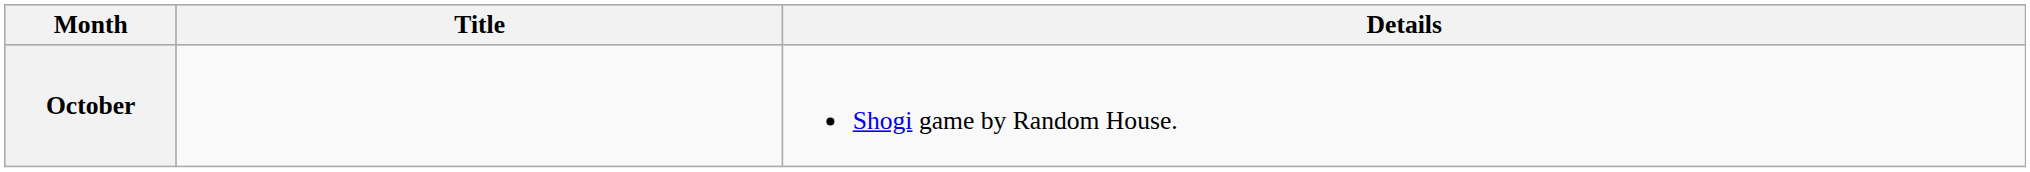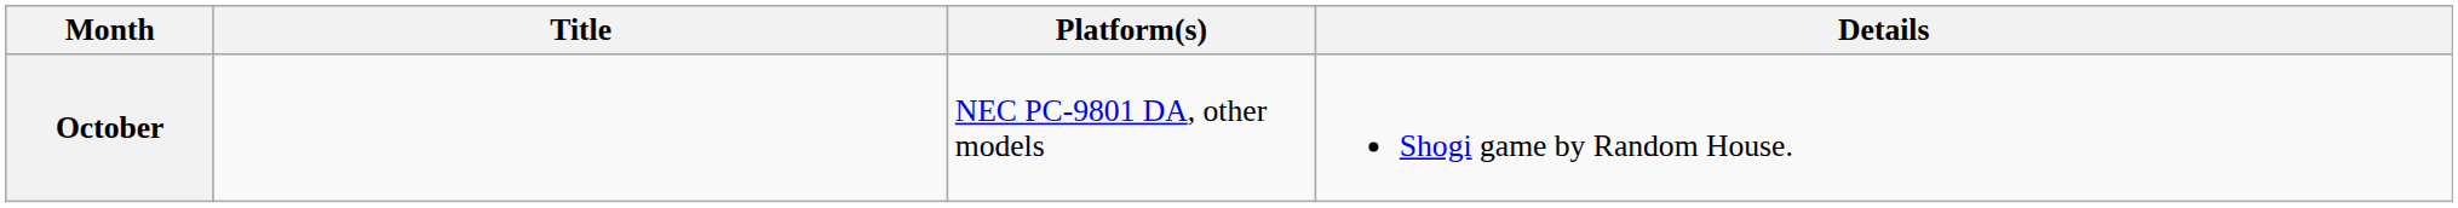+ column: Platform(s) | NEC PC-9801 DA, other models
